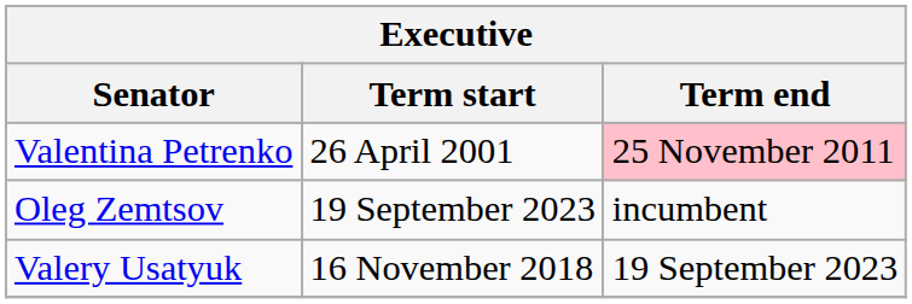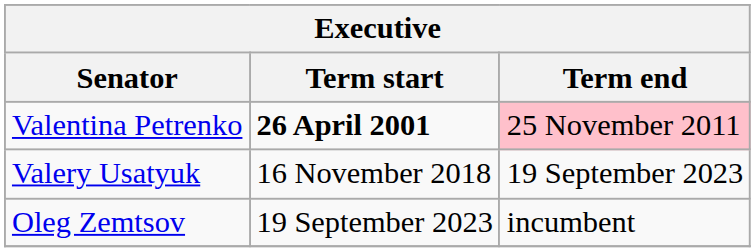Valentina Petrenko | Term start: normal -> bold
rows swapped: Valery Usatyuk <-> Oleg Zemtsov
